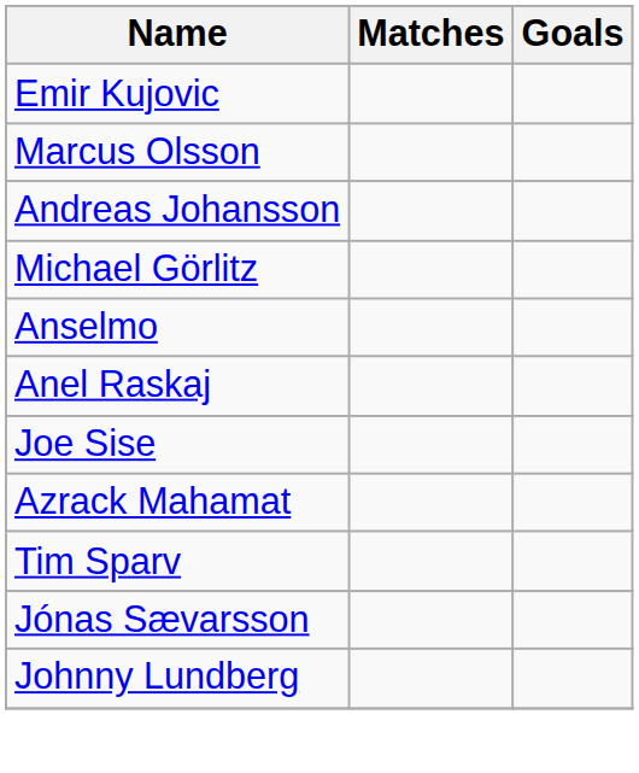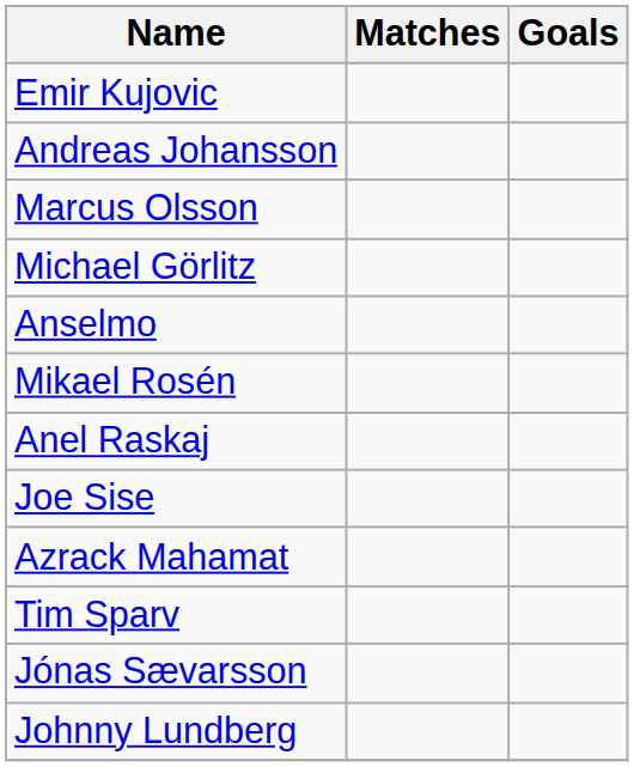rows swapped: Marcus Olsson <-> Andreas Johansson
+ row: Mikael Rosén
